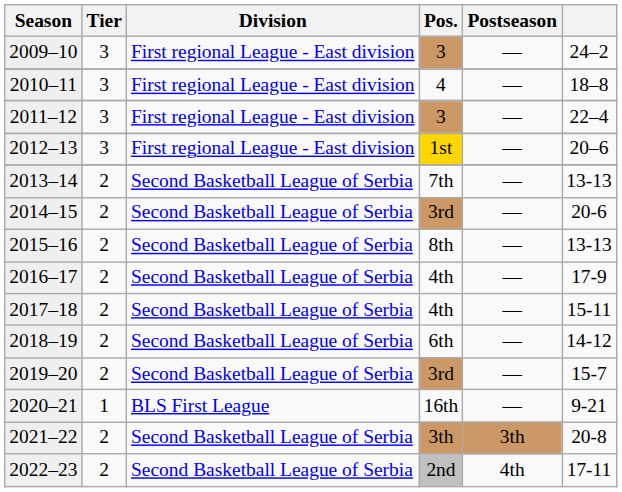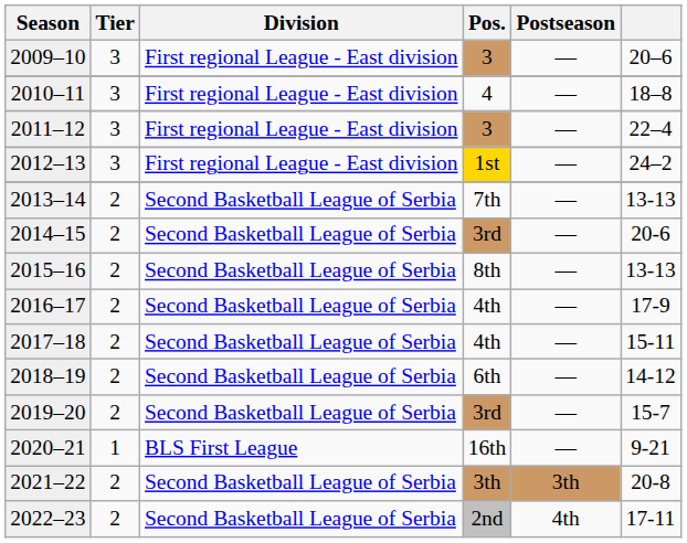2009–10 | column 6: 24–2 -> 20–6
2012–13 | column 6: 20–6 -> 24–2
